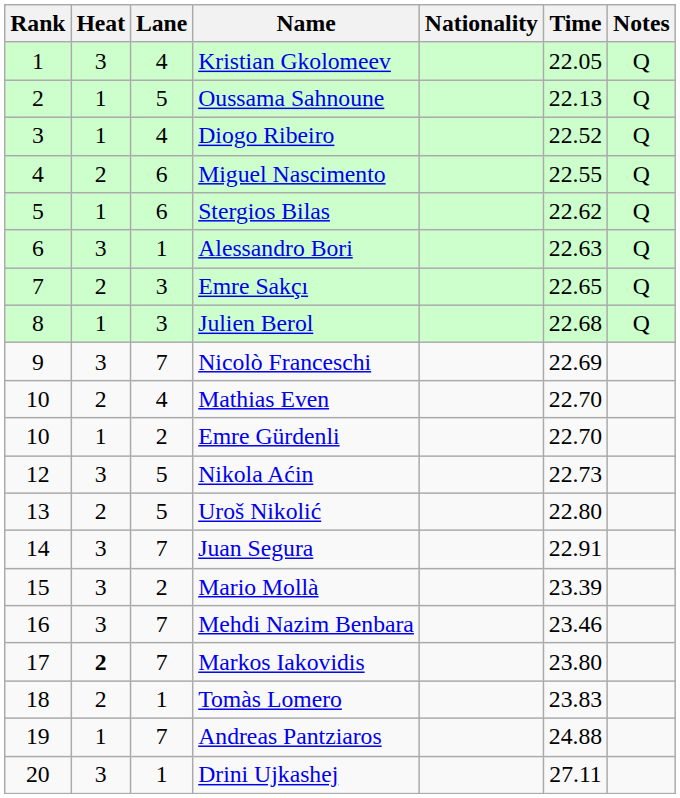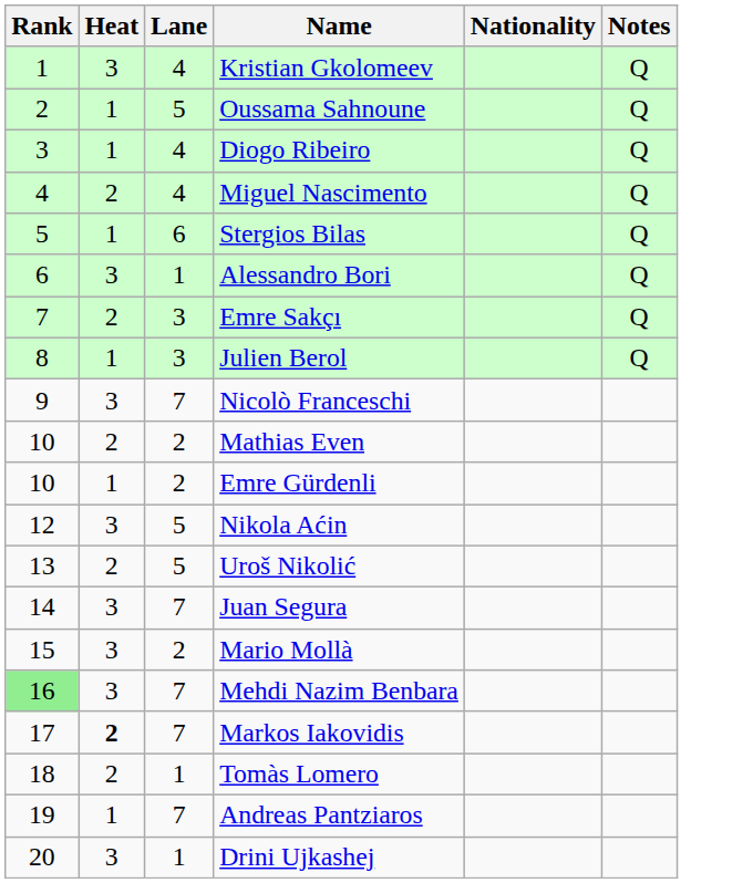- column: Time | 22.05 | 22.13 | 22.52 | 22.55 | 22.62 | 22.63 | 22.65 | 22.68 | 22.69 | 22.70 | 22.70 | 22.73 | 22.80 | 22.91 | 23.39 | 23.46 | 23.80 | 23.83 | 24.88 | 27.11
Miguel Nascimento | Lane: 6 -> 4
Mathias Even | Lane: 4 -> 2
Mehdi Nazim Benbara | Rank: no background -> lightgreen background
